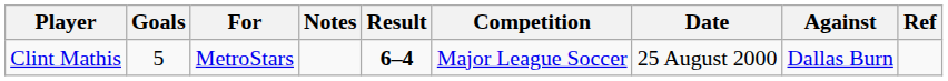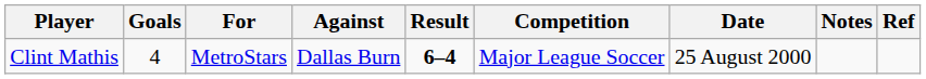columns swapped: Against <-> Notes
Clint Mathis | Goals: 5 -> 4
